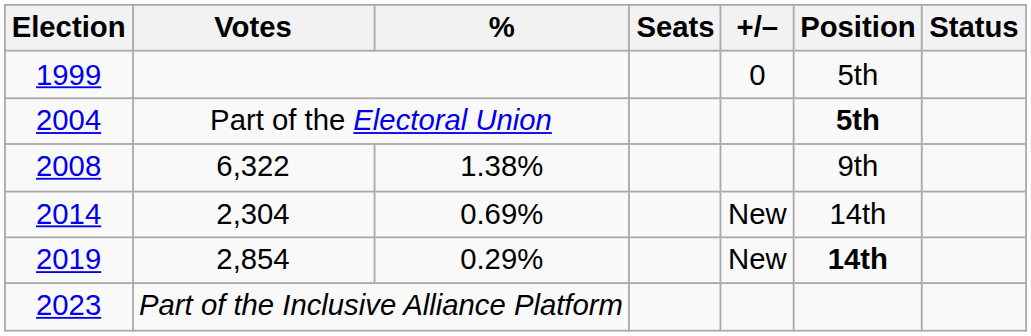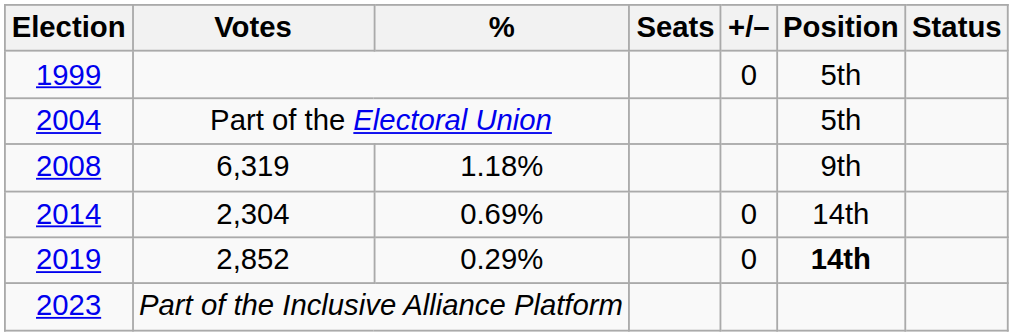2004 | Position: bold -> normal
2008 | Votes: 6,322 -> 6,319
2008 | %: 1.38% -> 1.18%
2014 | +/–: New -> 0
2019 | Votes: 2,854 -> 2,852
2019 | +/–: New -> 0
